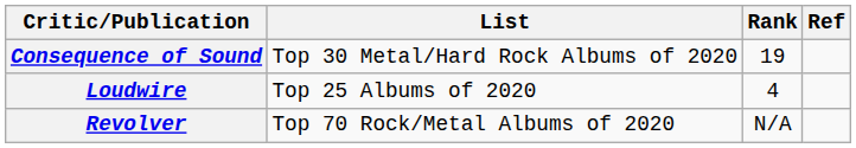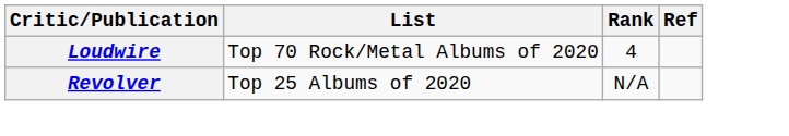- row: Consequence of Sound | Top 30 Metal/Hard Rock Albums of 2020 | 19
Loudwire | List: Top 25 Albums of 2020 -> Top 70 Rock/Metal Albums of 2020
Revolver | List: Top 70 Rock/Metal Albums of 2020 -> Top 25 Albums of 2020
